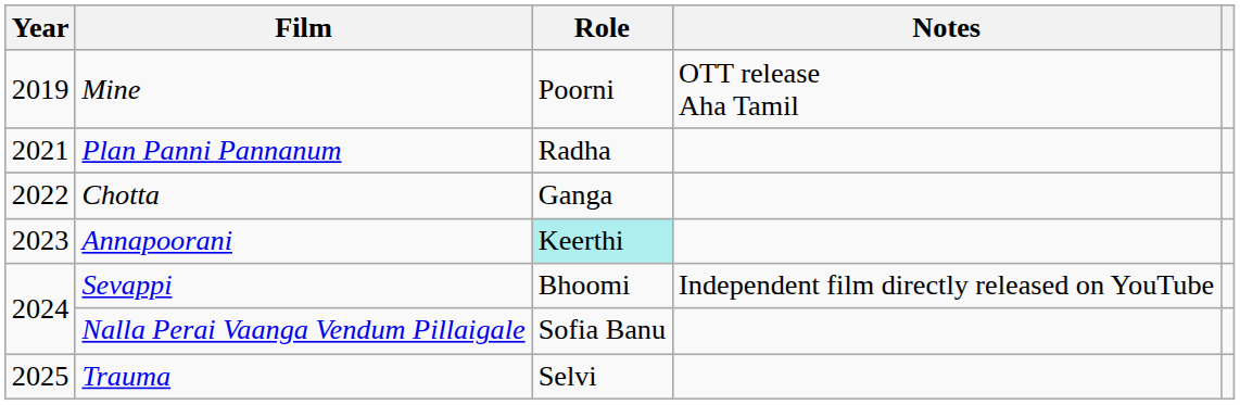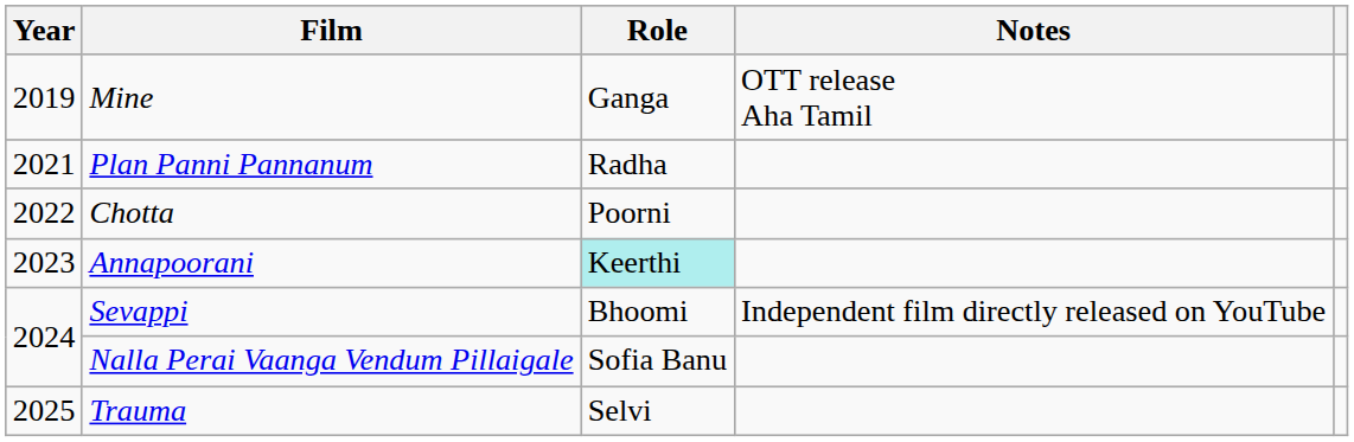Mine | Role: Poorni -> Ganga
Chotta | Role: Ganga -> Poorni
